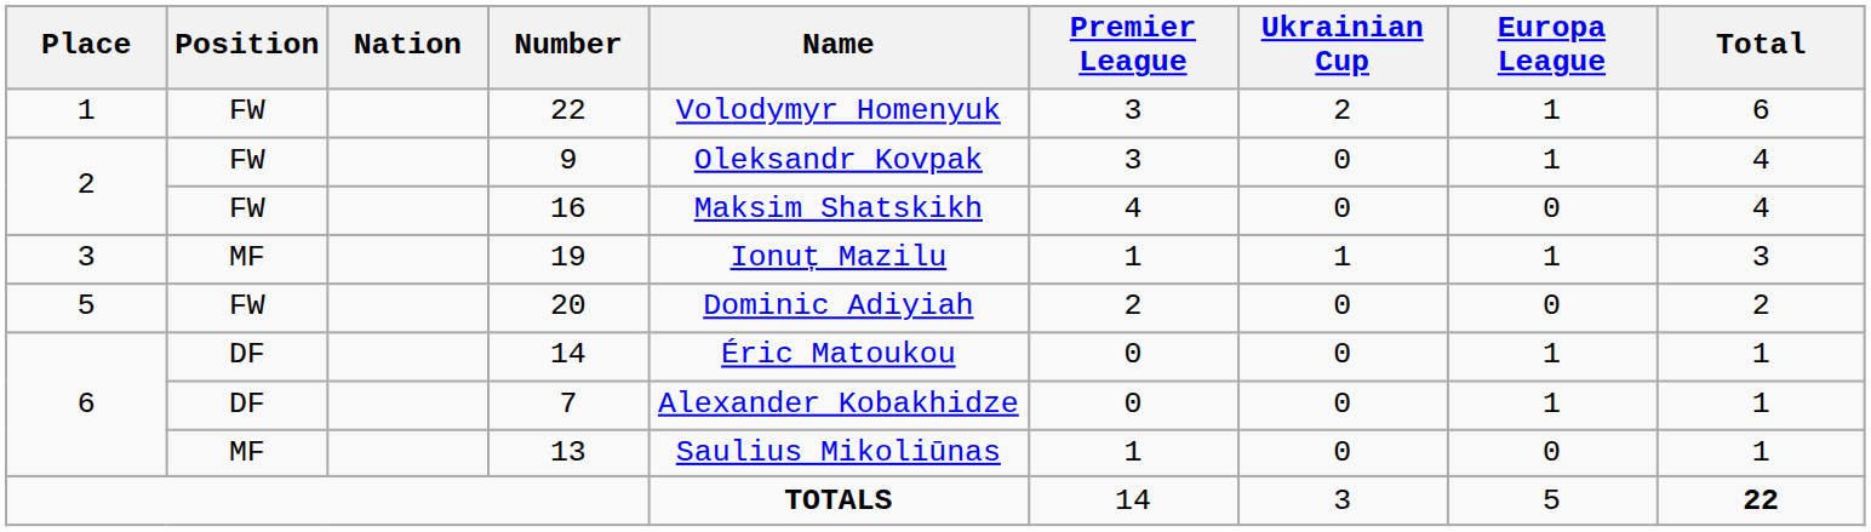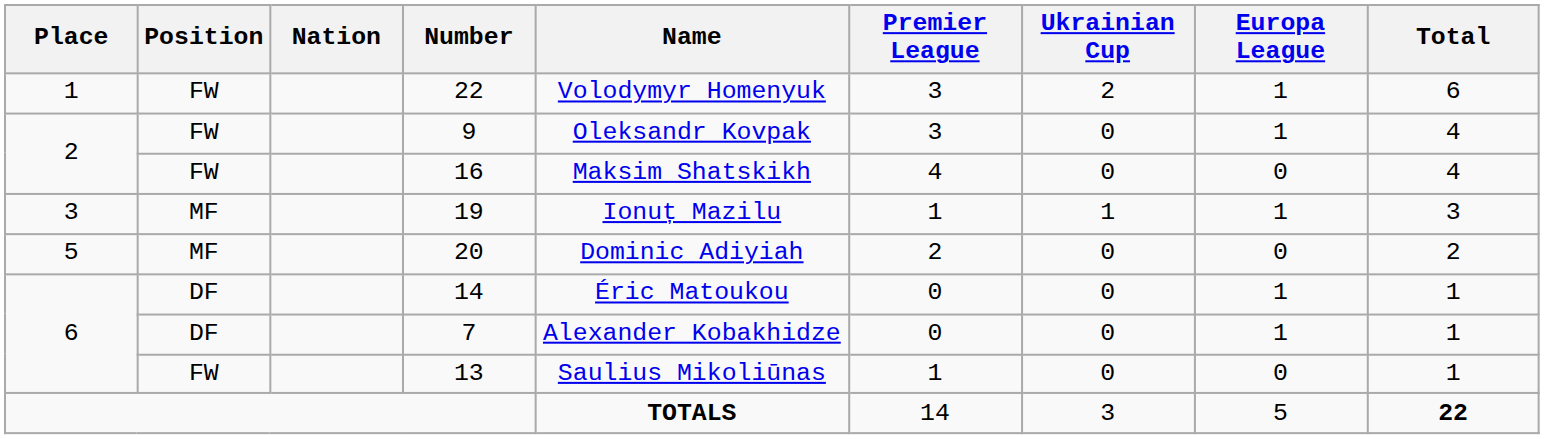20 | Position: FW -> MF
13 | Position: MF -> FW
